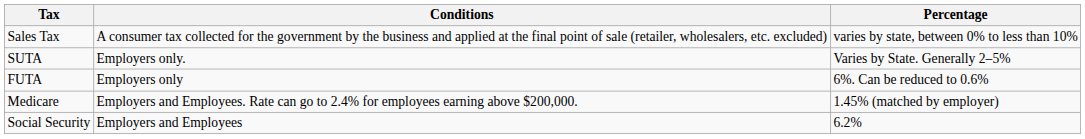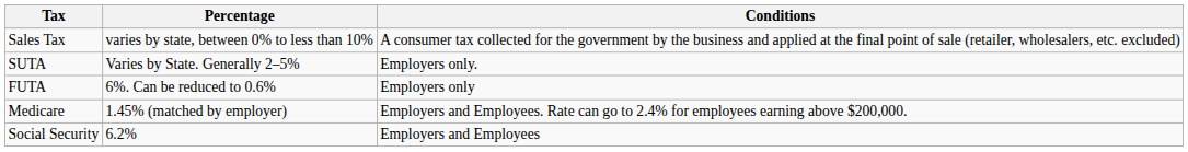columns swapped: Percentage <-> Conditions
